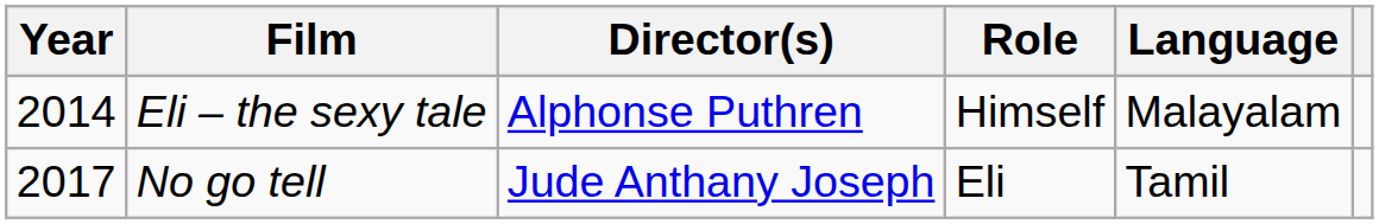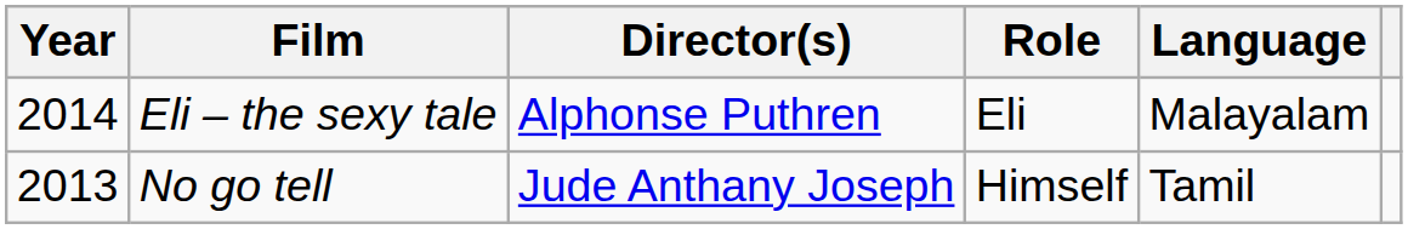Eli – the sexy tale | Role: Himself -> Eli
No go tell | Year: 2017 -> 2013
No go tell | Role: Eli -> Himself
